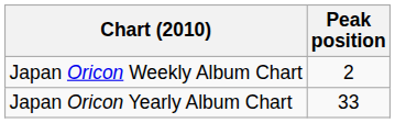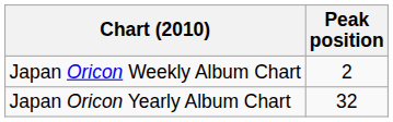Japan Oricon Yearly Album Chart | Peak position: 33 -> 32
